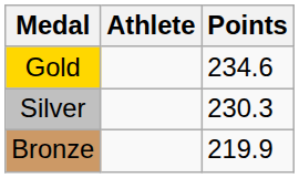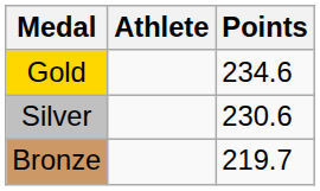Silver | Points: 230.3 -> 230.6
Bronze | Points: 219.9 -> 219.7
